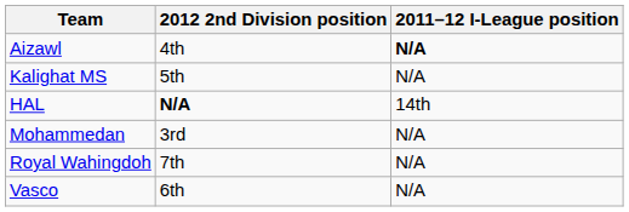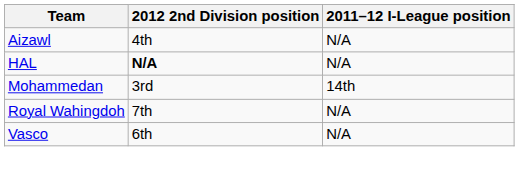Aizawl | 2011–12 I-League position: bold -> normal
- row: Kalighat MS | 5th | N/A
HAL | 2011–12 I-League position: 14th -> N/A
Mohammedan | 2011–12 I-League position: N/A -> 14th
